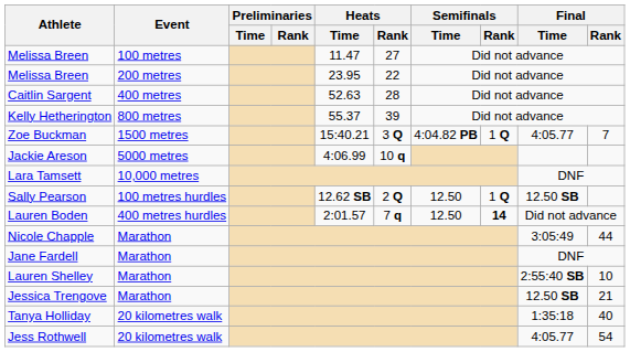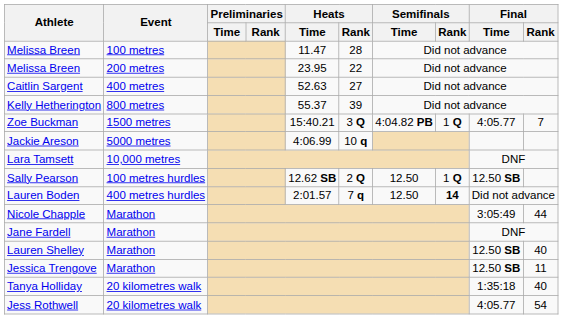Melissa Breen / 100 metres | Heats / Rank: 27 -> 28
Caitlin Sargent | Heats / Rank: 28 -> 27
Lauren Shelley | Final / Time: 2:55:40 SB -> 12.50 SB
Lauren Shelley | Final / Rank: 10 -> 40
Jessica Trengove | Final / Rank: 21 -> 11
